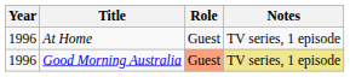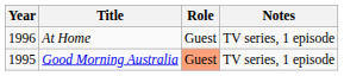Good Morning Australia | Year: 1996 -> 1995
Good Morning Australia | Notes: khaki background -> no background
